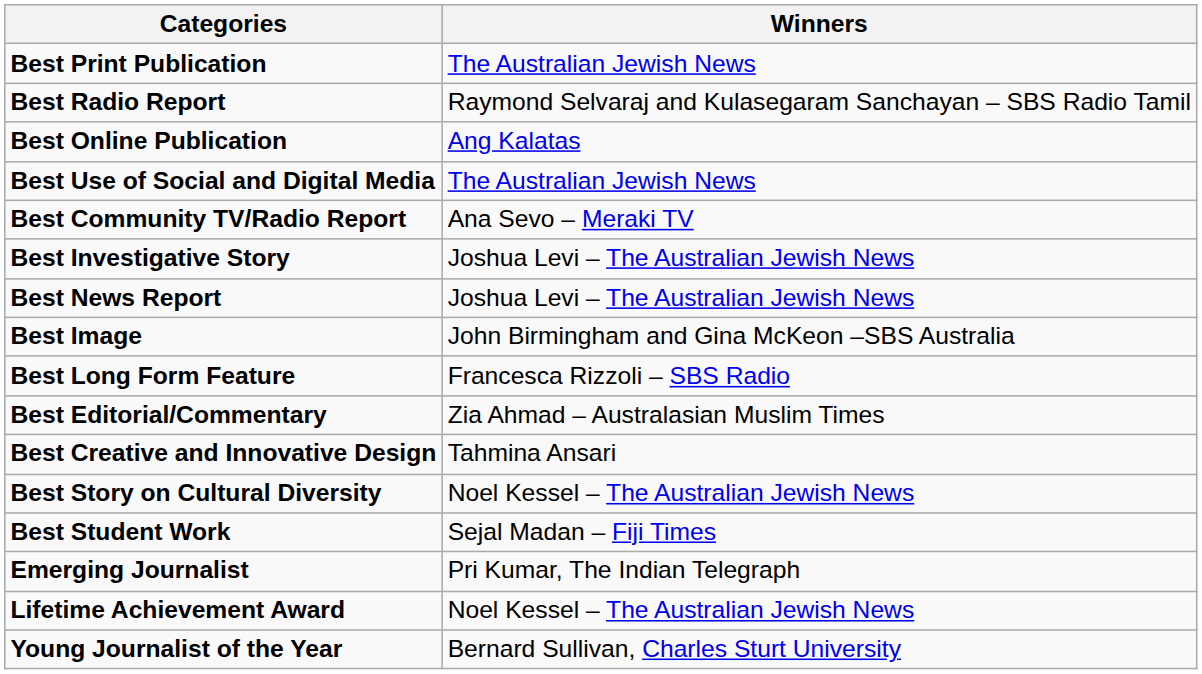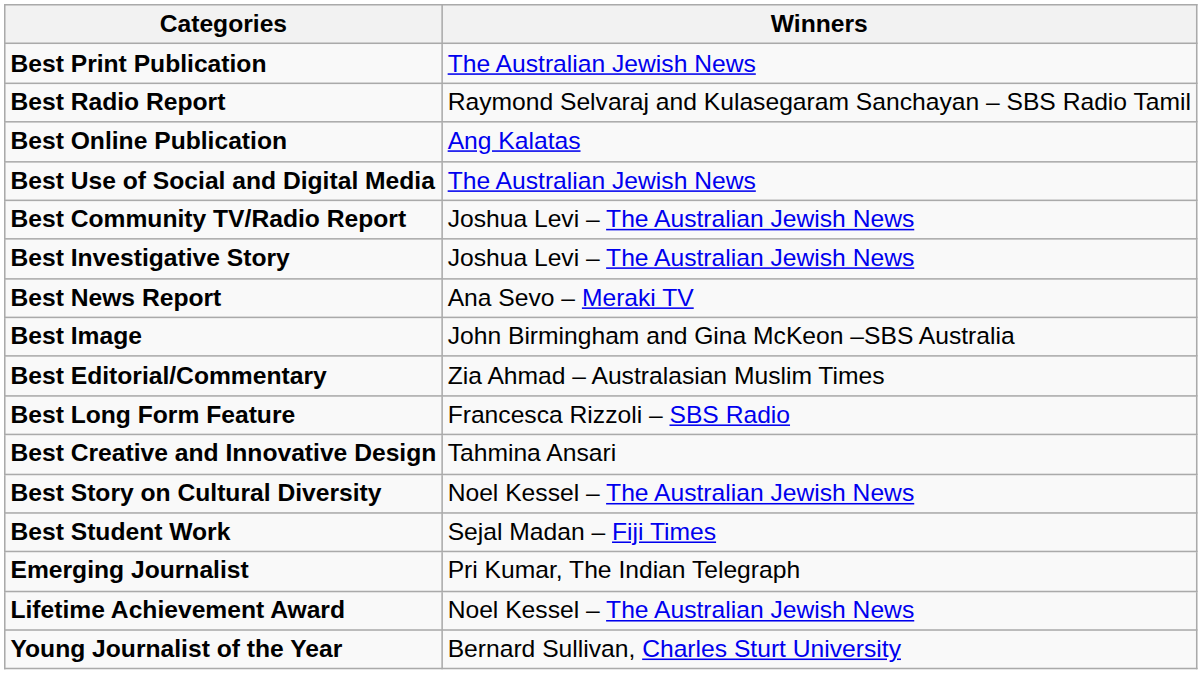Best Community TV/Radio Report | Winners: Ana Sevo – Meraki TV -> Joshua Levi – The Australian Jewish News
Best News Report | Winners: Joshua Levi – The Australian Jewish News -> Ana Sevo – Meraki TV
rows swapped: Best Long Form Feature <-> Best Editorial/Commentary
